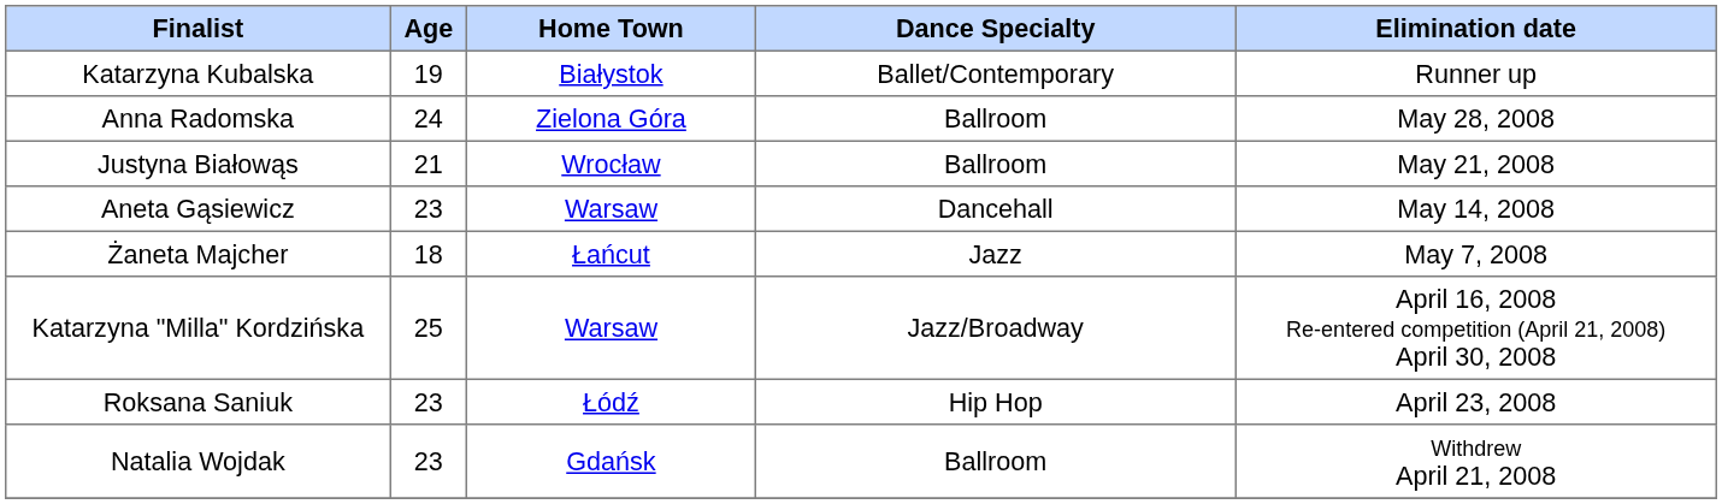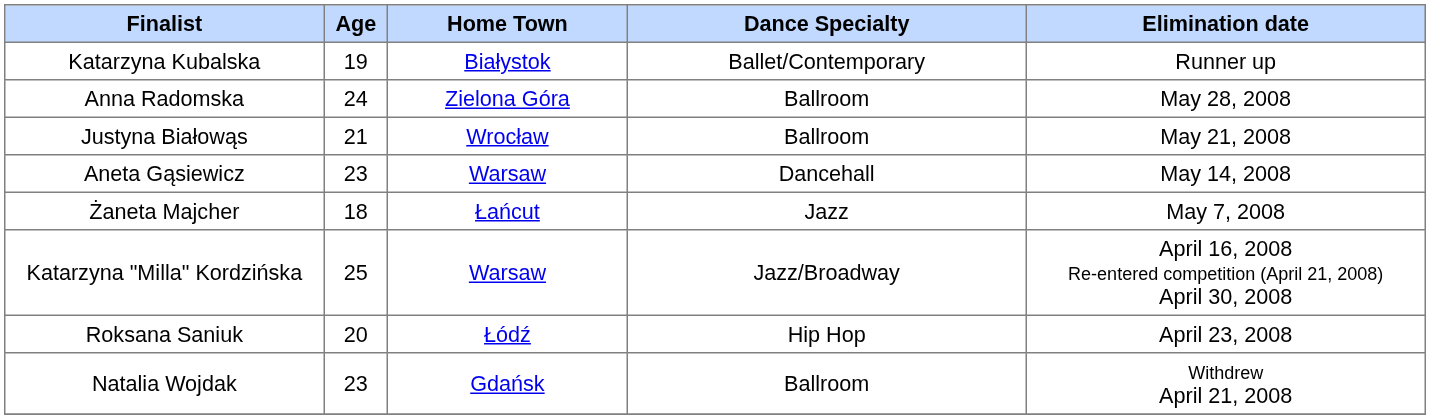Roksana Saniuk | Age: 23 -> 20
